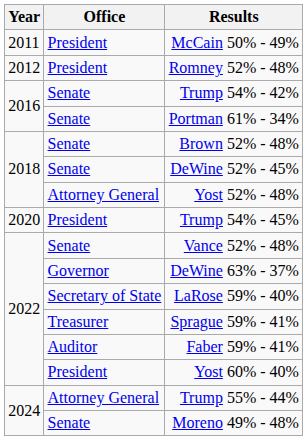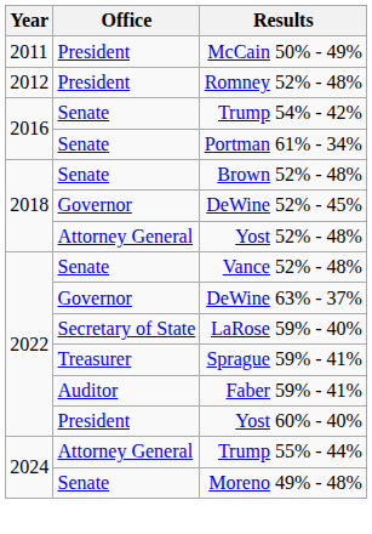DeWine 52% - 45% | Office: Senate -> Governor
- row: 2020 | President | Trump 54% - 45%
